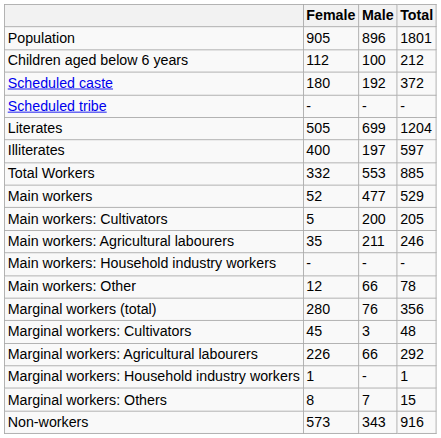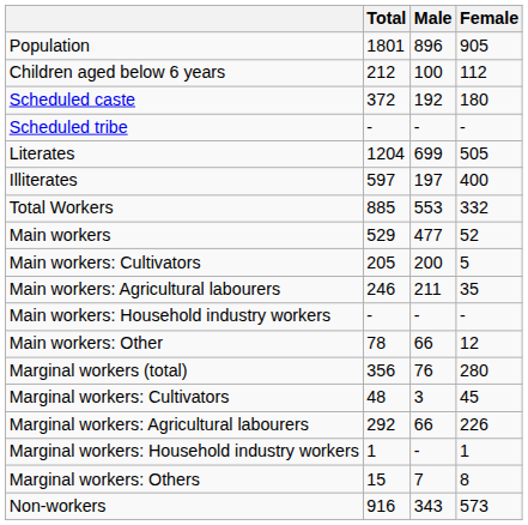columns swapped: Total <-> Female
